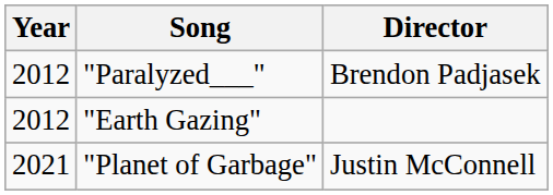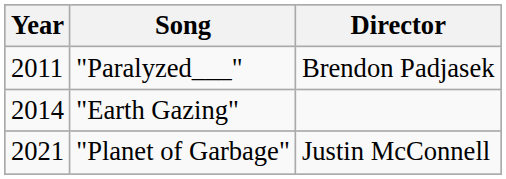"Paralyzed___" | Year: 2012 -> 2011
"Earth Gazing" | Year: 2012 -> 2014
